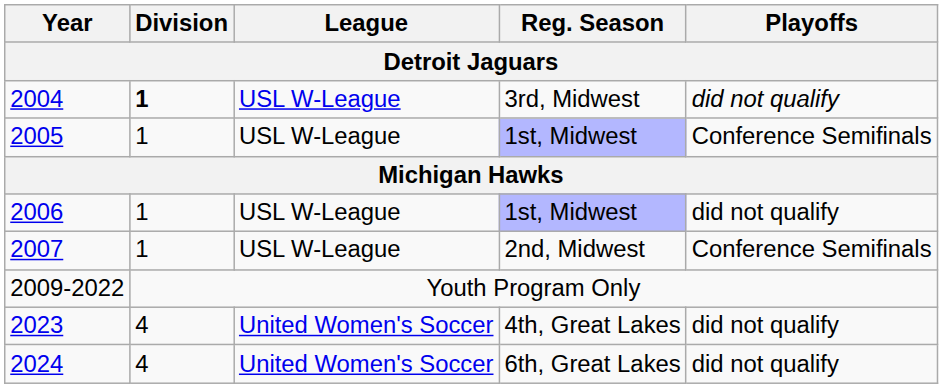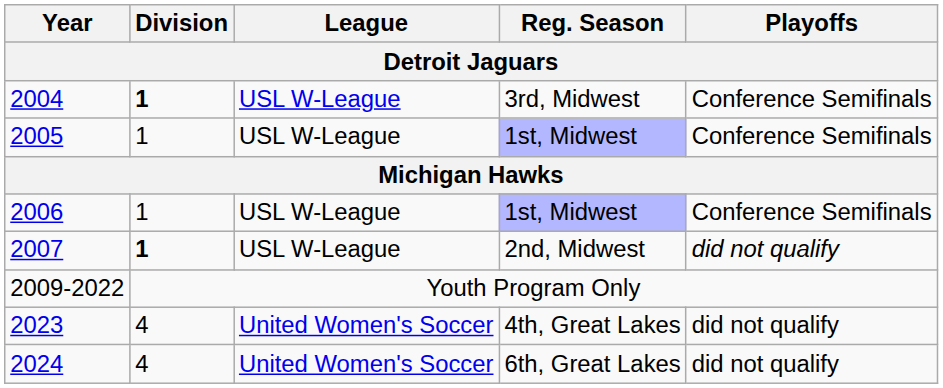2004 | Playoffs: did not qualify -> Conference Semifinals
2006 | Playoffs: did not qualify -> Conference Semifinals
2007 | Division: normal -> bold
2007 | Playoffs: Conference Semifinals -> did not qualify
